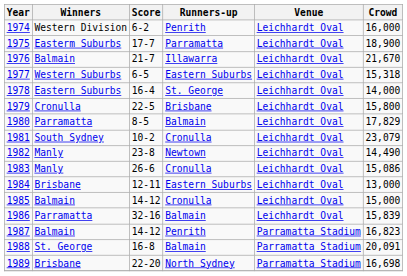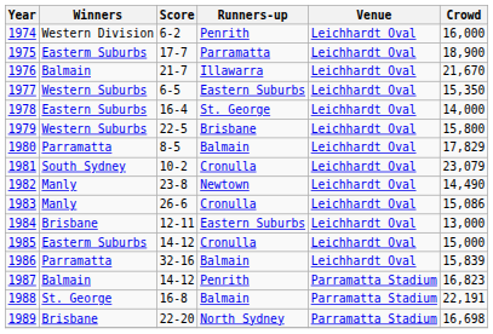1977 | Crowd: 15,318 -> 15,350
1979 | Winners: Cronulla -> Western Suburbs
1985 | Winners: Balmain -> Easterm Suburbs
1988 | Crowd: 20,091 -> 22,191
